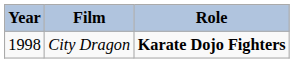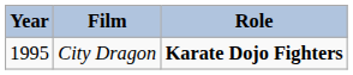City Dragon | Year: 1998 -> 1995
